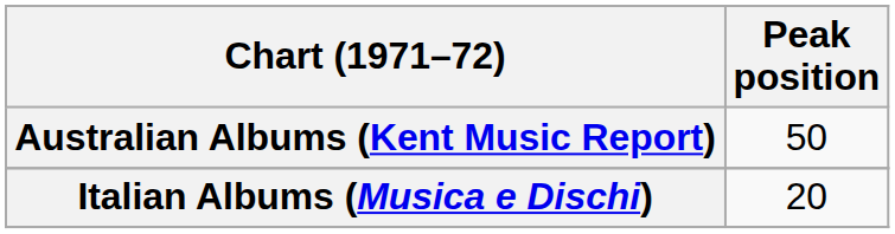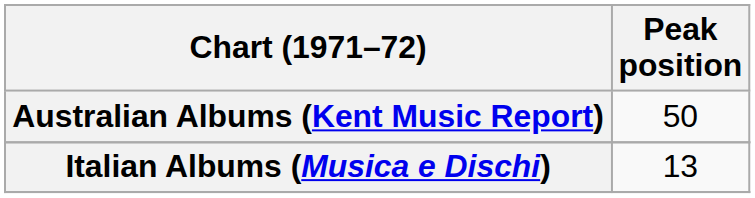Italian Albums (Musica e Dischi) | Peak position: 20 -> 13
